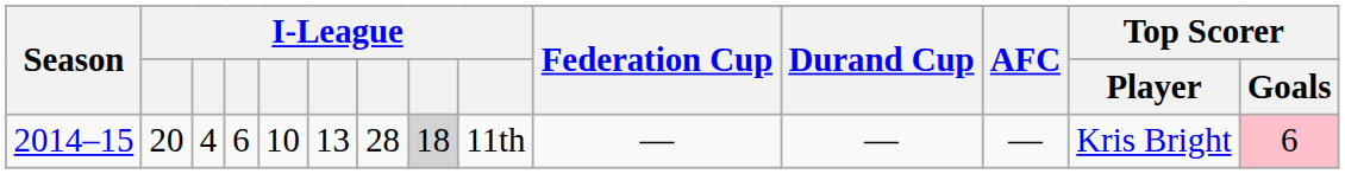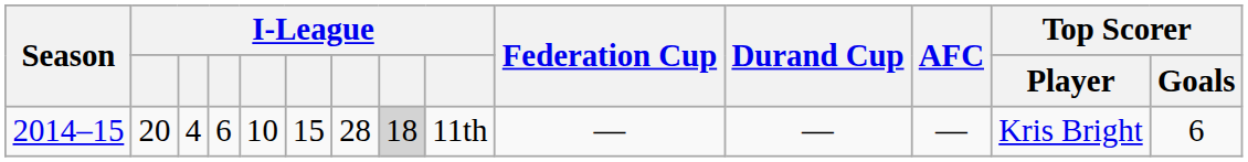2014–15 | column 6: 13 -> 15
2014–15 | Top Scorer / Goals: pink background -> no background
